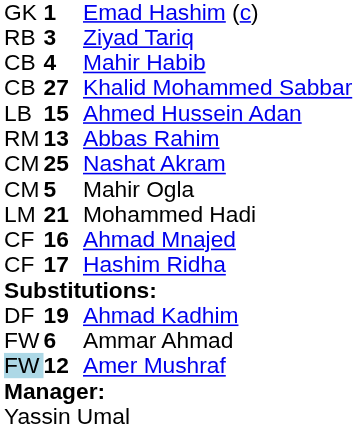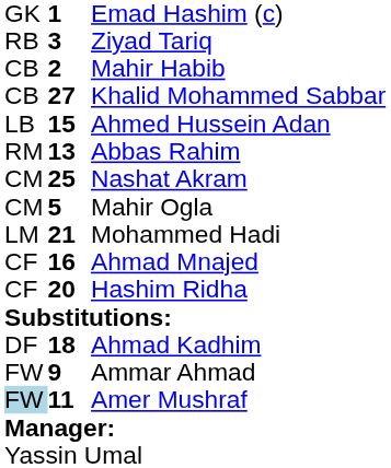Mahir Habib | column 2: 4 -> 2
Hashim Ridha | column 2: 17 -> 20
Ahmad Kadhim | column 2: 19 -> 18
Ammar Ahmad | column 2: 6 -> 9
Amer Mushraf | column 2: 12 -> 11
